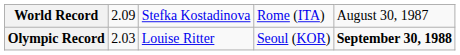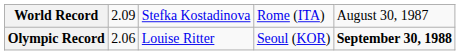Olympic Record | column 2: 2.03 -> 2.06
